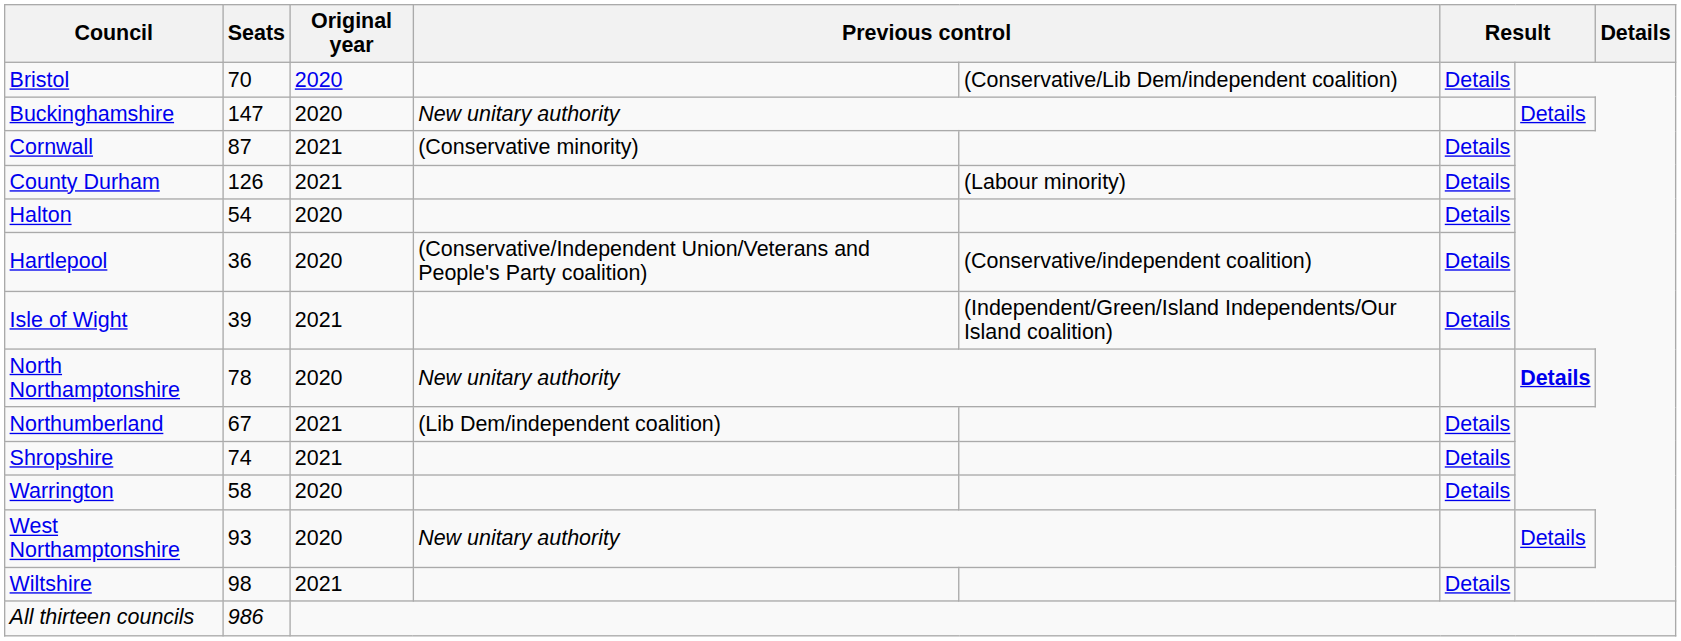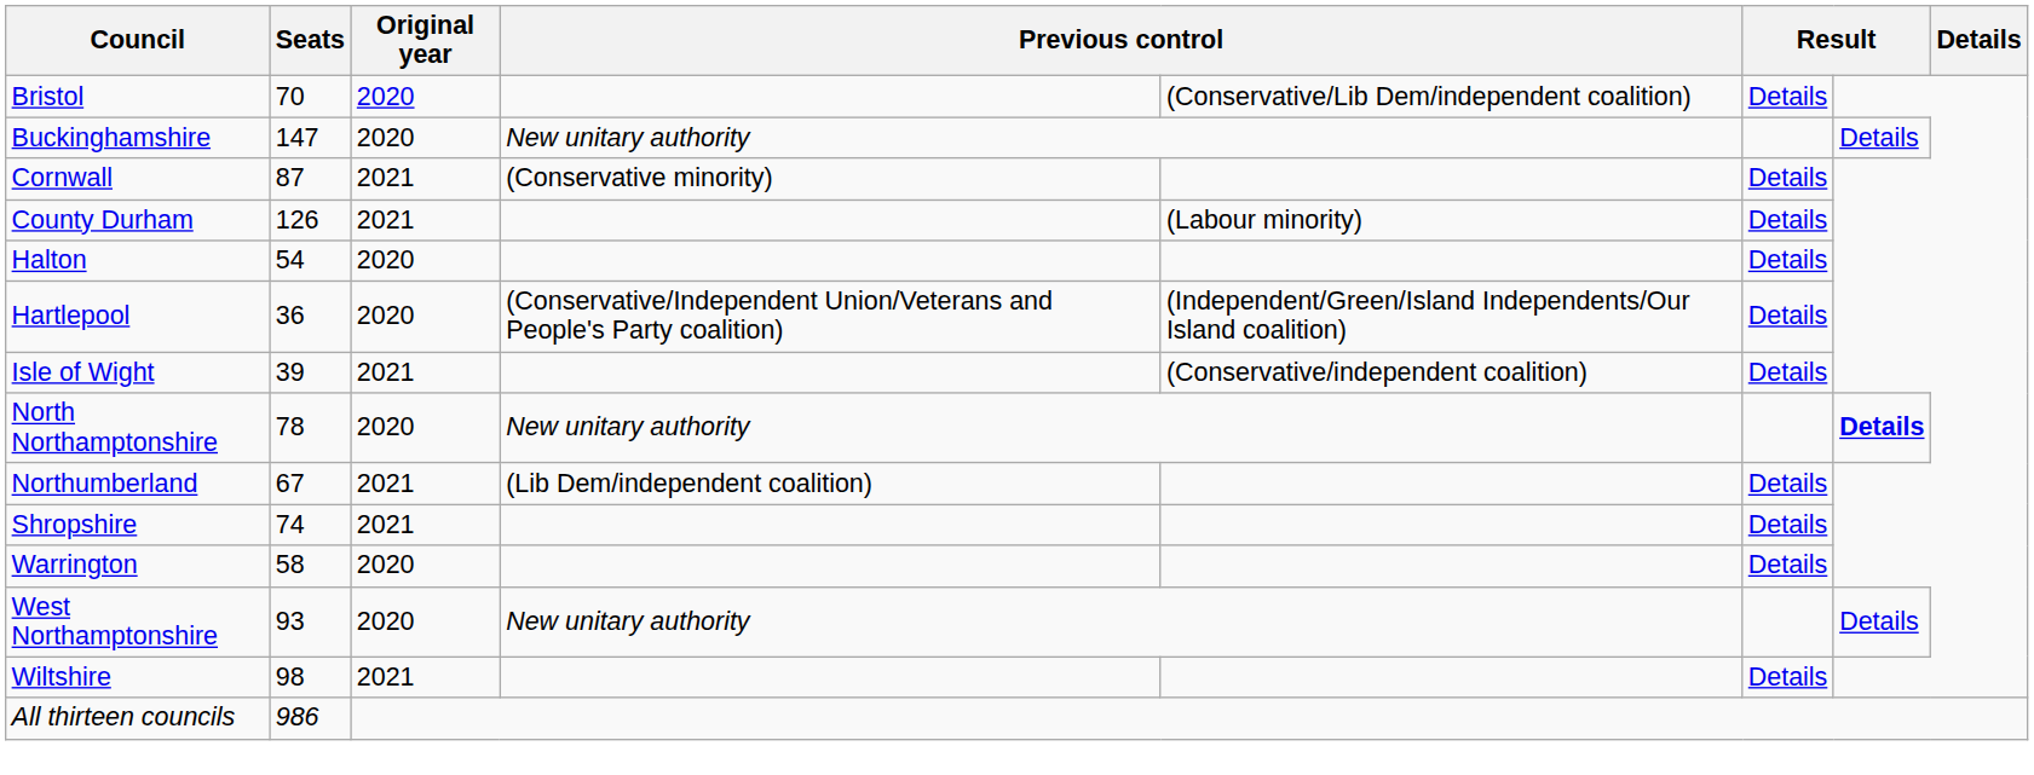Hartlepool | column 5: (Conservative/independent coalition) -> (Independent/Green/Island Independents/Our Island coalition)
Isle of Wight | column 5: (Independent/Green/Island Independents/Our Island coalition) -> (Conservative/independent coalition)
